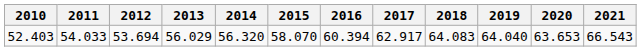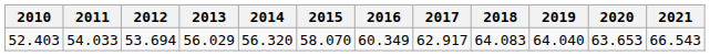52.403 | 2016: 60.394 -> 60.349
